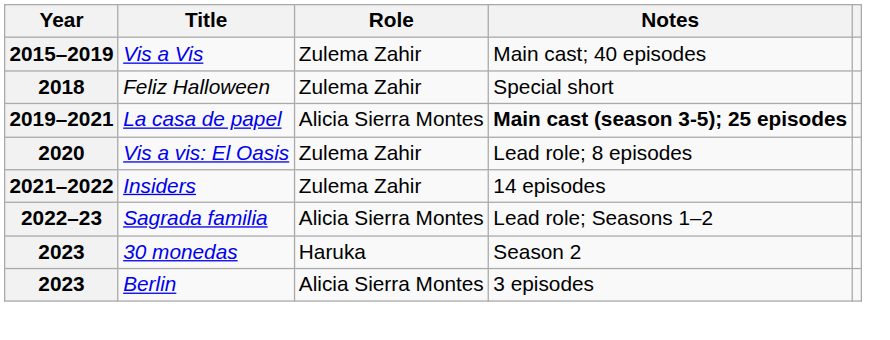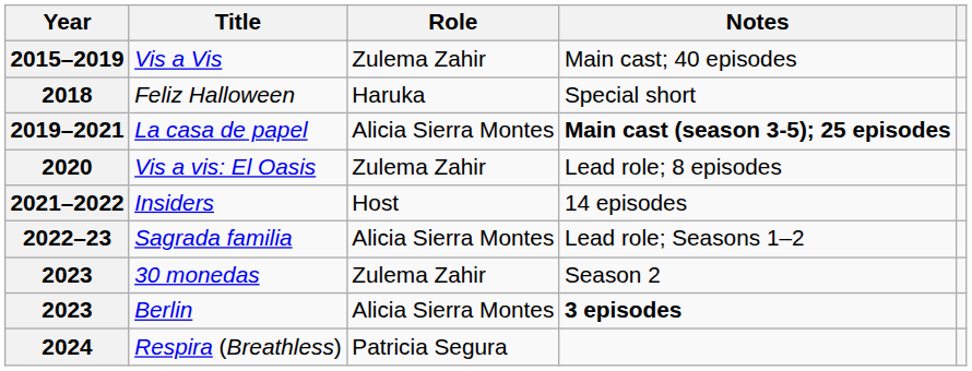Feliz Halloween | Role: Zulema Zahir -> Haruka
Insiders | Role: Zulema Zahir -> Host
30 monedas | Role: Haruka -> Zulema Zahir
Berlin | Notes: normal -> bold
+ row: 2024 | Respira (Breathless) | Patricia Segura
